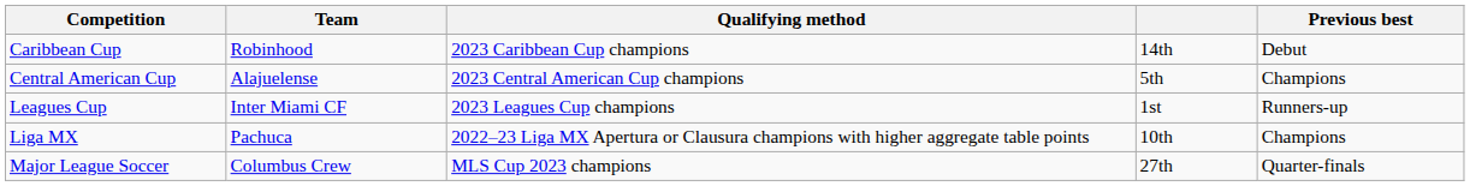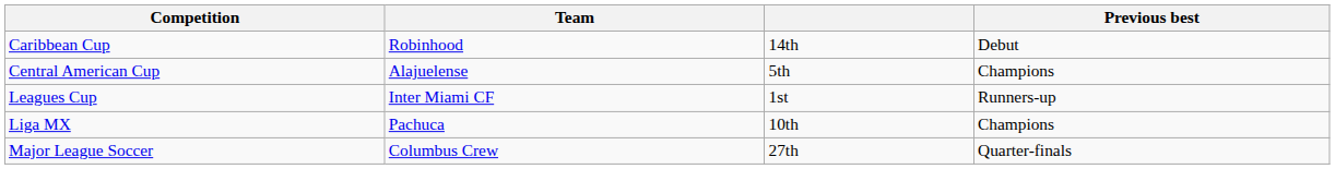- column: Qualifying method | 2023 Caribbean Cup champions | 2023 Central American Cup champions | 2023 Leagues Cup champions | 2022–23 Liga MX Apertura or Clausura champions with higher aggregate table points | MLS Cup 2023 champions
